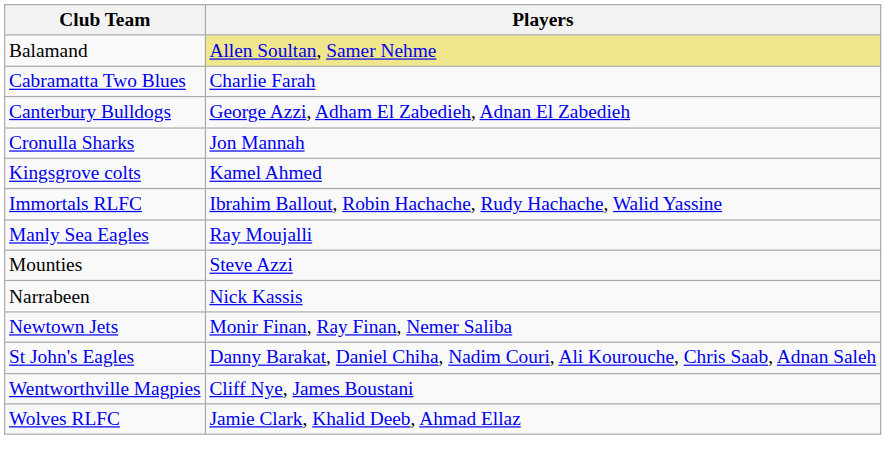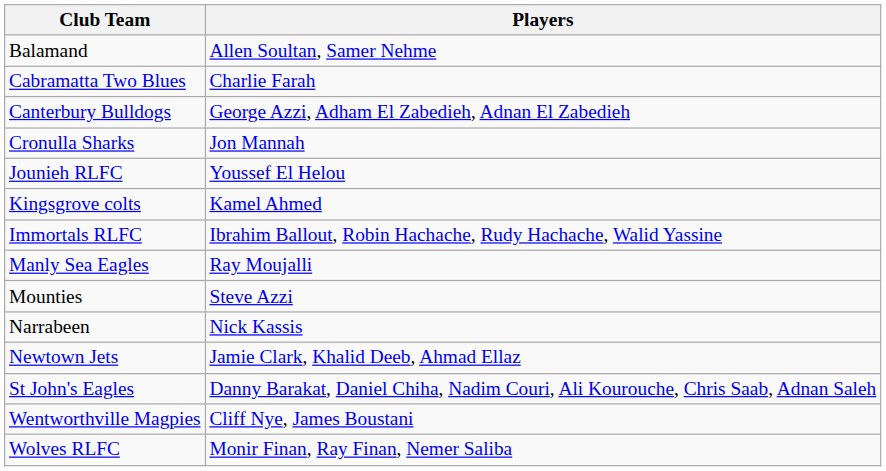Balamand | Players: khaki background -> no background
+ row: Jounieh RLFC | Youssef El Helou
Newtown Jets | Players: Monir Finan, Ray Finan, Nemer Saliba -> Jamie Clark, Khalid Deeb, Ahmad Ellaz
Wolves RLFC | Players: Jamie Clark, Khalid Deeb, Ahmad Ellaz -> Monir Finan, Ray Finan, Nemer Saliba
